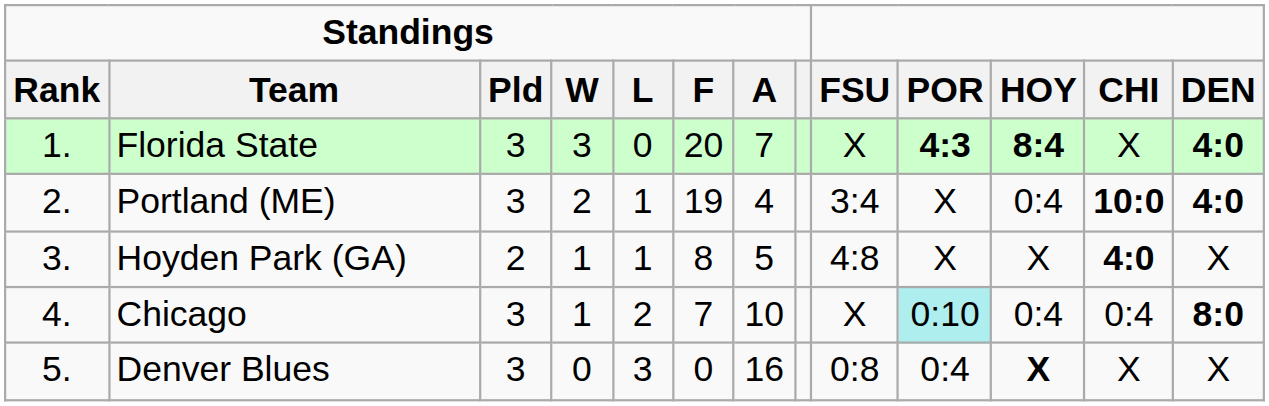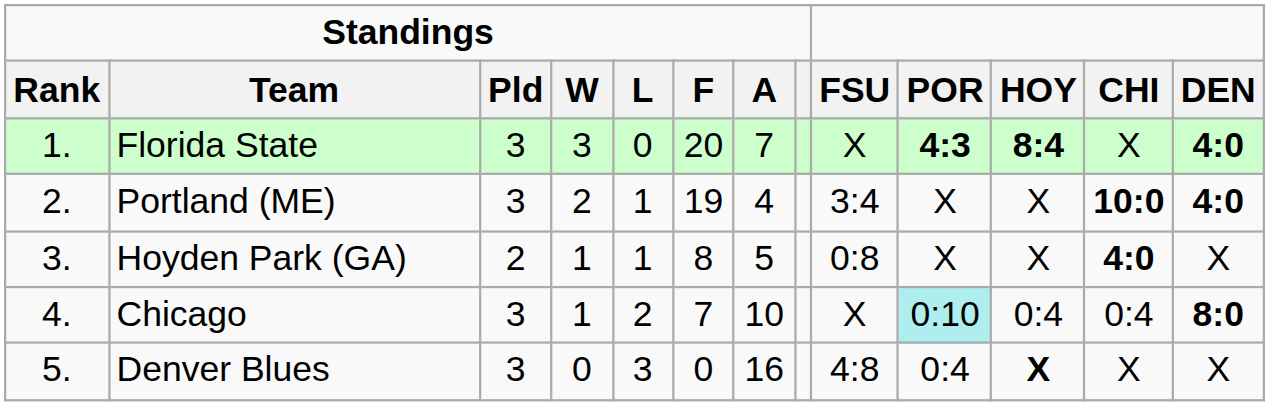Portland (ME) | HOY: 0:4 -> X
Hoyden Park (GA) | FSU: 4:8 -> 0:8
Denver Blues | FSU: 0:8 -> 4:8
